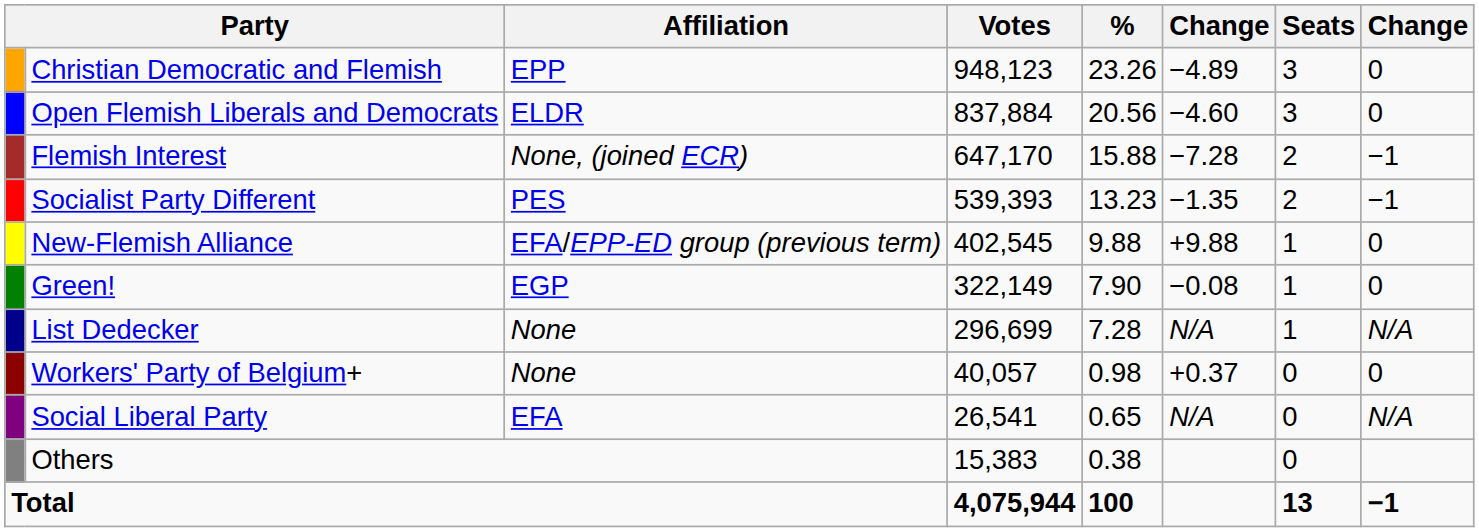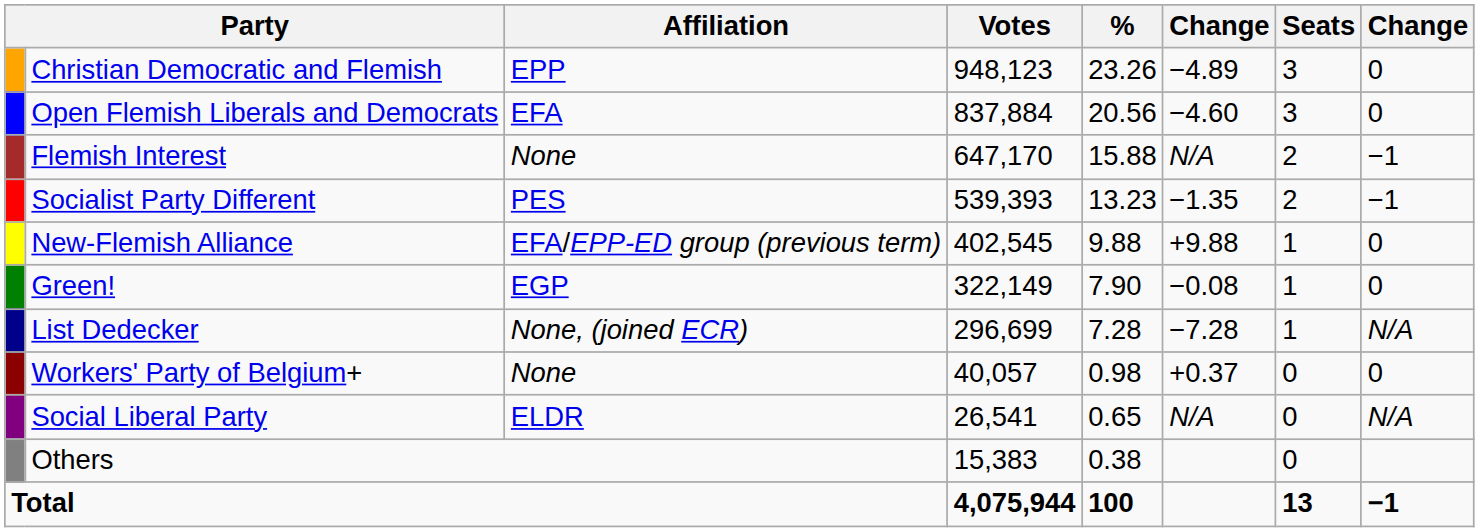Open Flemish Liberals and Democrats | Affiliation: ELDR -> EFA
Flemish Interest | Affiliation: None, (joined ECR) -> None
Flemish Interest | column 6: −7.28 -> N/A
List Dedecker | Affiliation: None -> None, (joined ECR)
List Dedecker | column 6: N/A -> −7.28
Social Liberal Party | Affiliation: EFA -> ELDR
